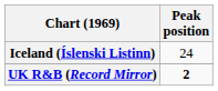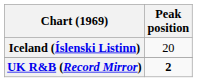Iceland (Íslenski Listinn) | Peak position: 24 -> 20
